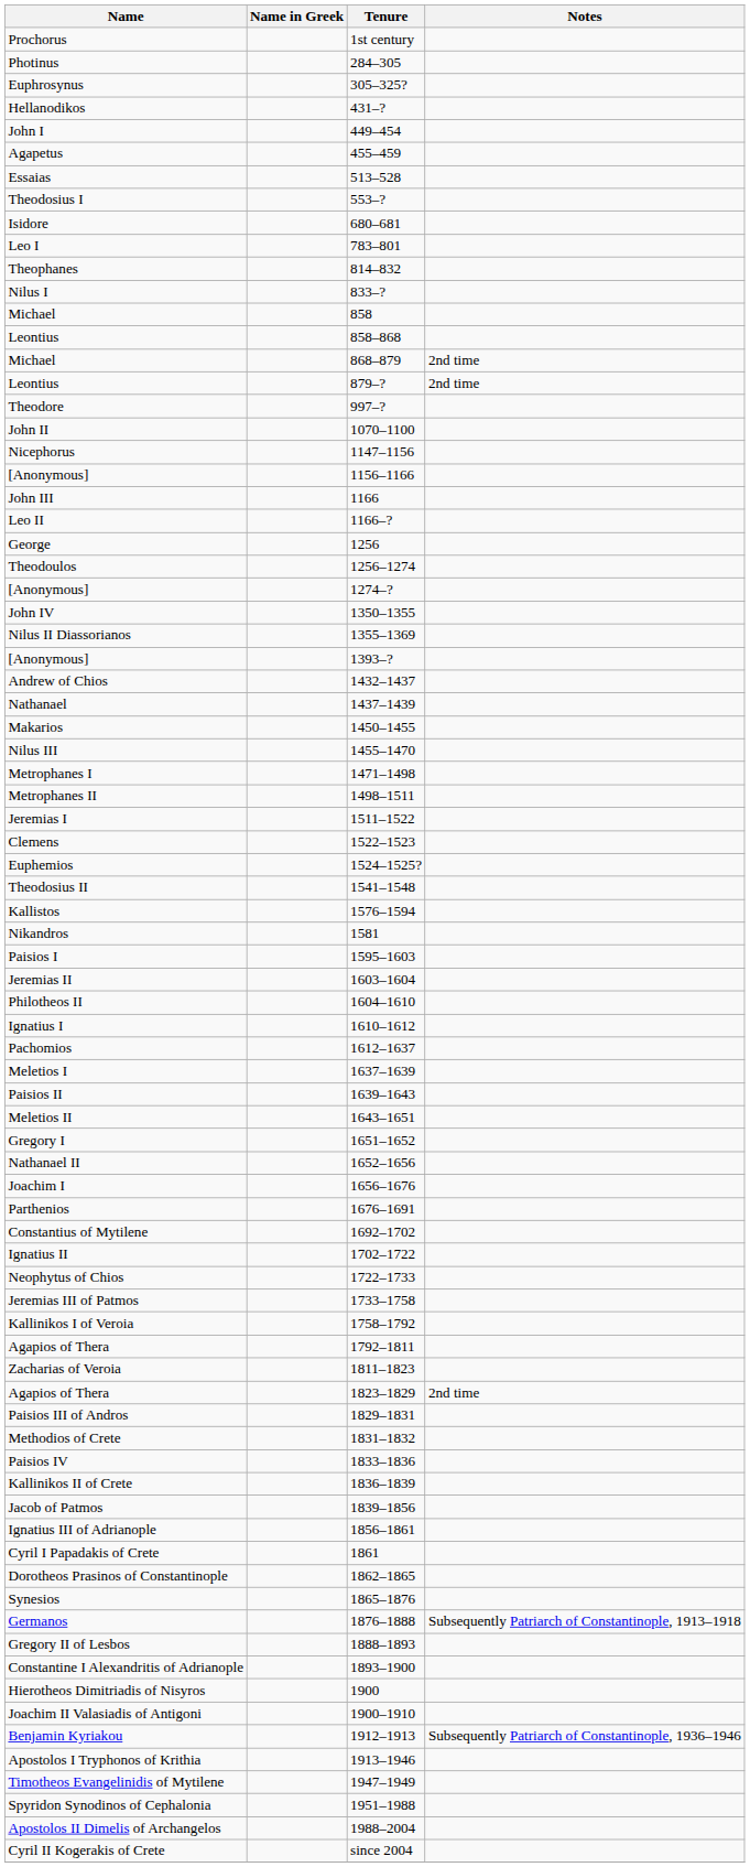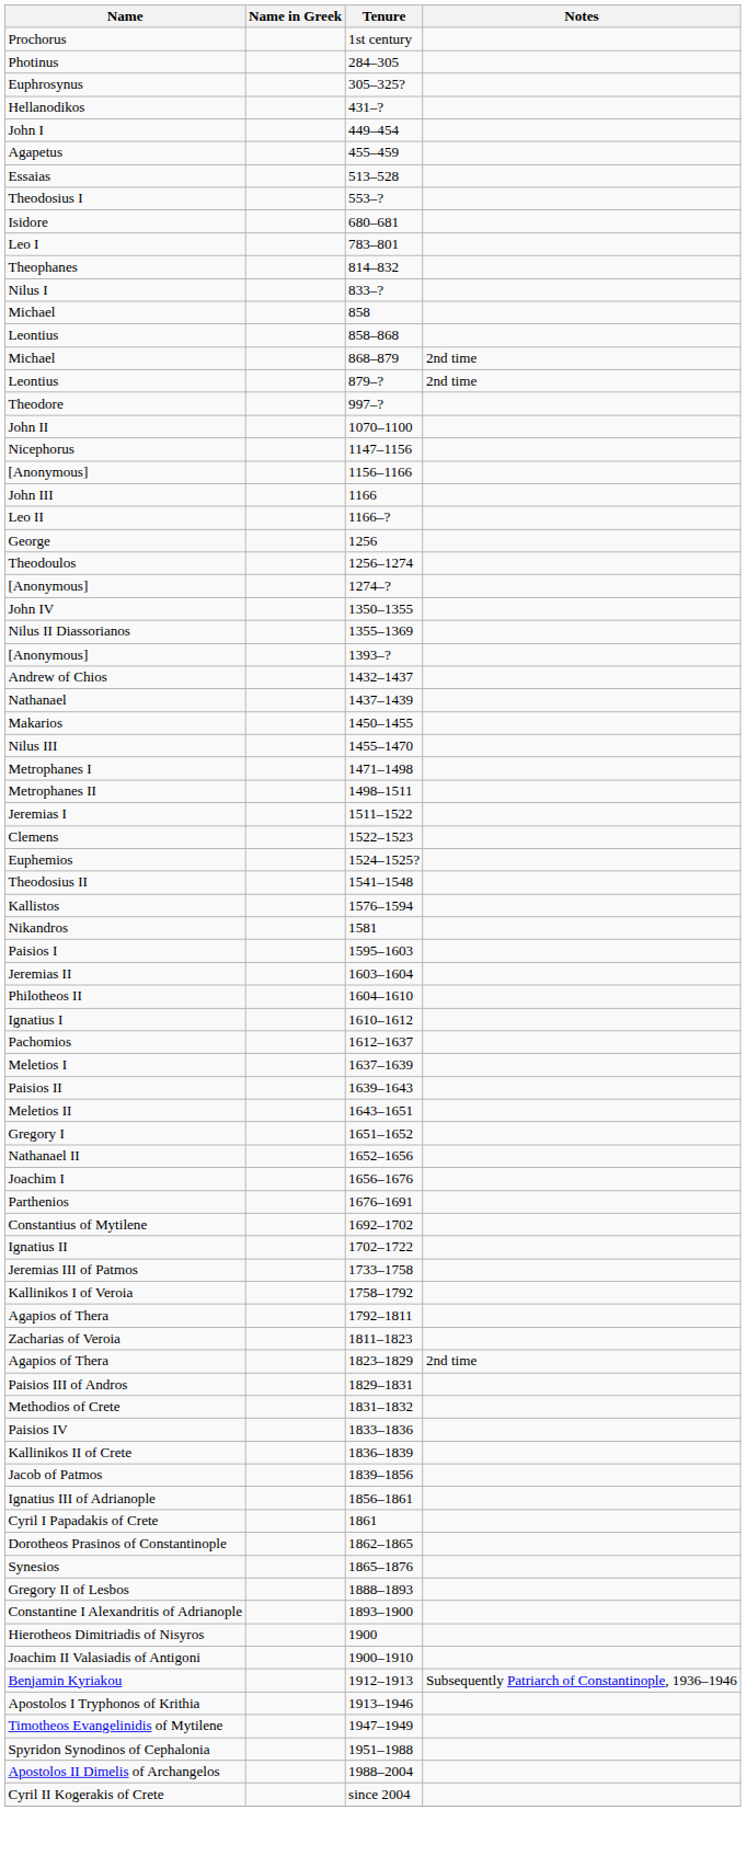- row: Neophytus of Chios | 1722–1733
- row: Germanos | 1876–1888 | Subsequently Patriarch of Constantinople, 1913–1918
